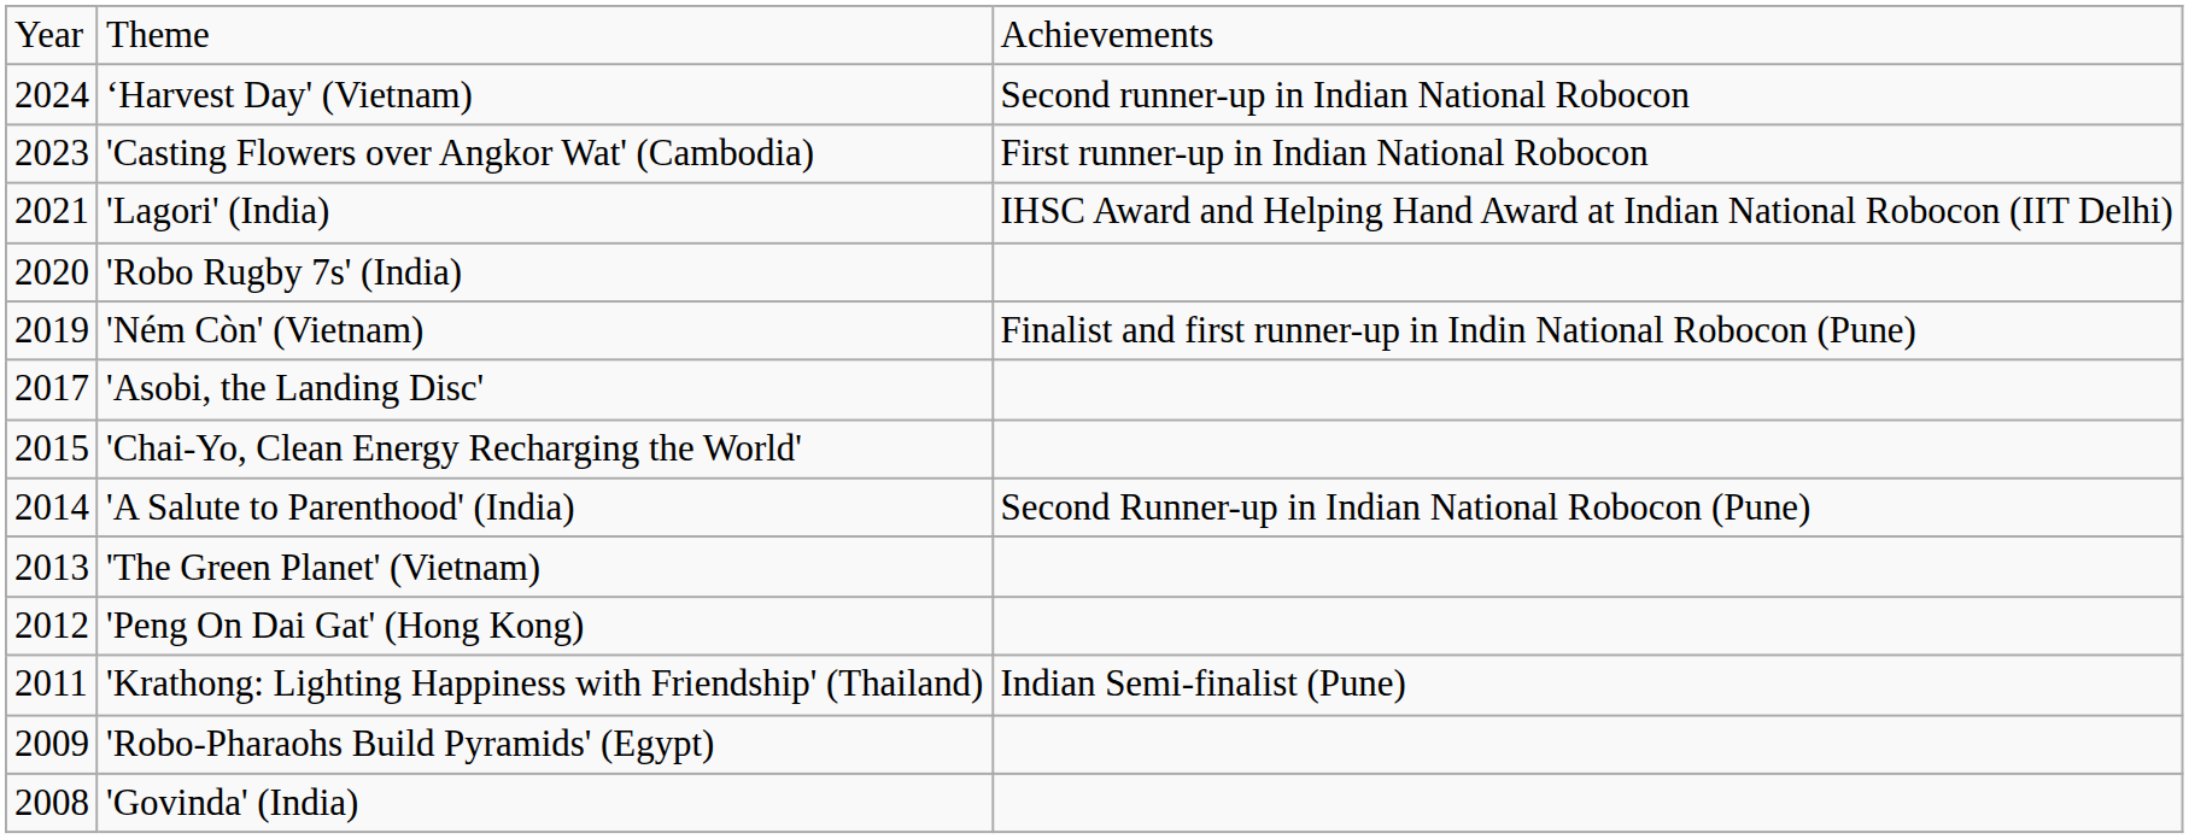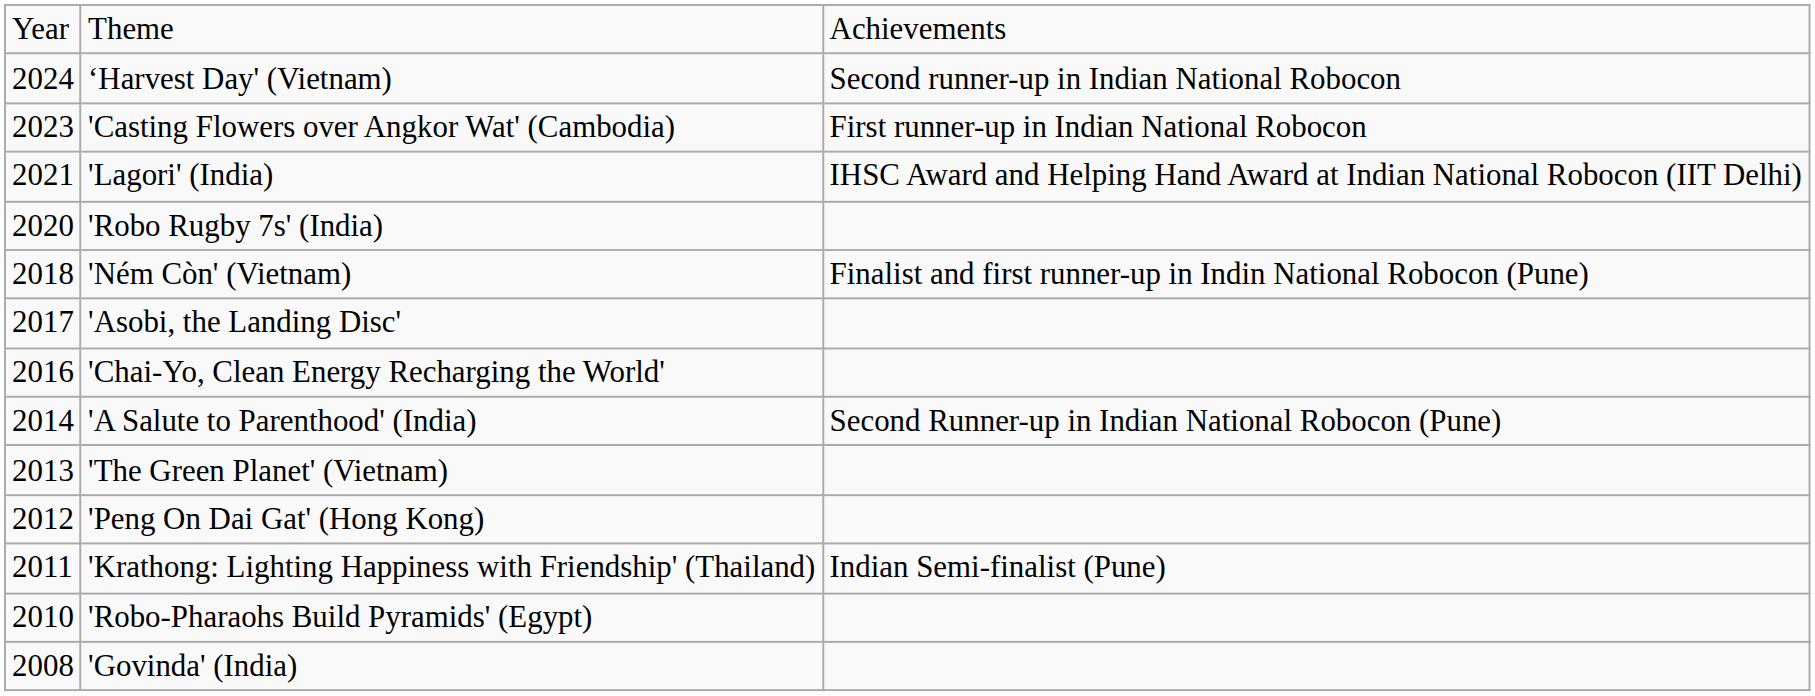'Ném Còn' (Vietnam) | column 1: 2019 -> 2018
'Chai-Yo, Clean Energy Recharging the World' | column 1: 2015 -> 2016
'Robo-Pharaohs Build Pyramids' (Egypt) | column 1: 2009 -> 2010
